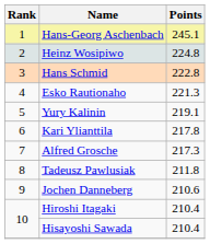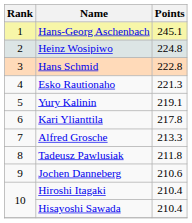Alfred Grosche | Points: 217.3 -> 213.3
